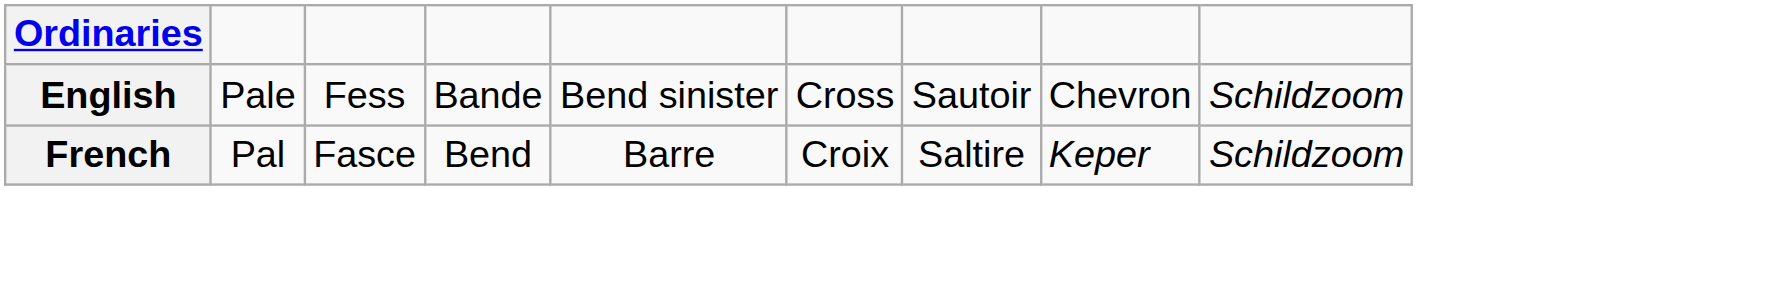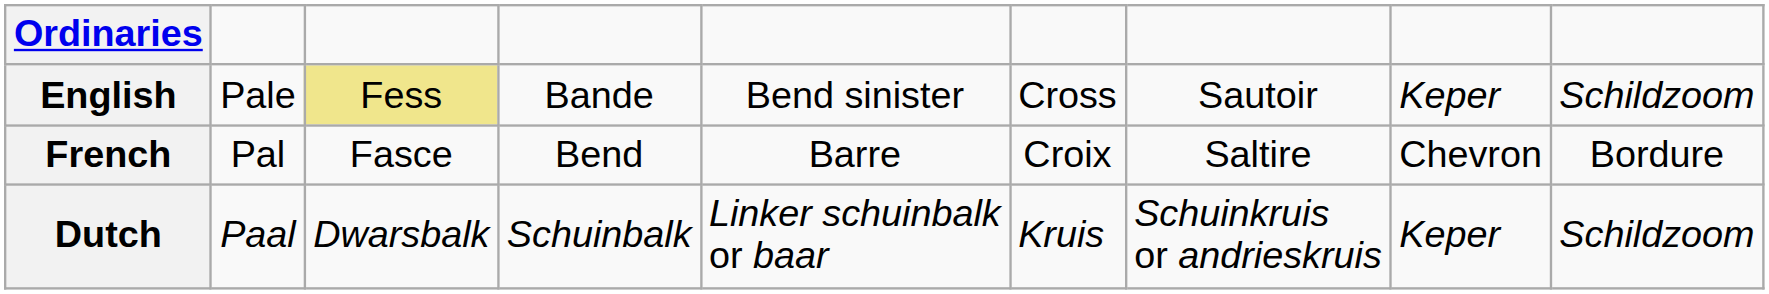English | column 3: no background -> khaki background
English | column 8: Chevron -> Keper
French | column 8: Keper -> Chevron
French | column 9: Schildzoom -> Bordure
+ row: Dutch | Paal | Dwarsbalk | Schuinbalk | Linker schuinbalk or baar | Kruis | Schuinkruis or andrieskruis | Keper | Schildzoom
